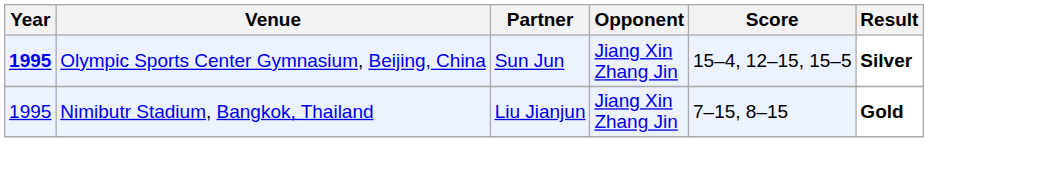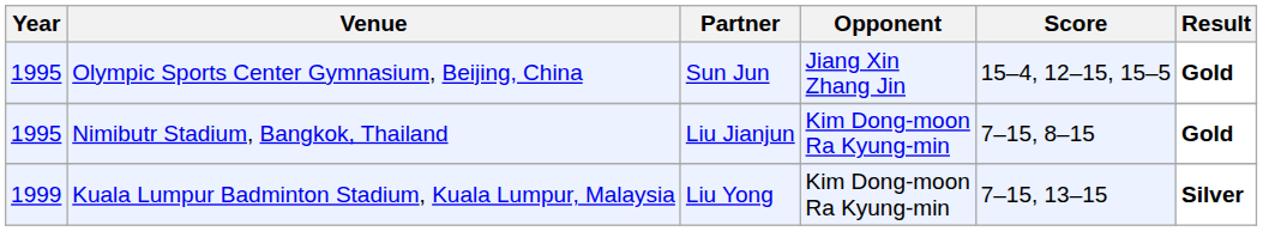Olympic Sports Center Gymnasium, Beijing, China | Year: bold -> normal
Olympic Sports Center Gymnasium, Beijing, China | Result: Silver -> Gold
Nimibutr Stadium, Bangkok, Thailand | Opponent: Jiang Xin Zhang Jin -> Kim Dong-moon Ra Kyung-min
+ row: 1999 | Kuala Lumpur Badminton Stadium, Kuala Lumpur, Malaysia | Liu Yong | Kim Dong-moon Ra Kyung-min | 7–15, 13–15 | Silver
